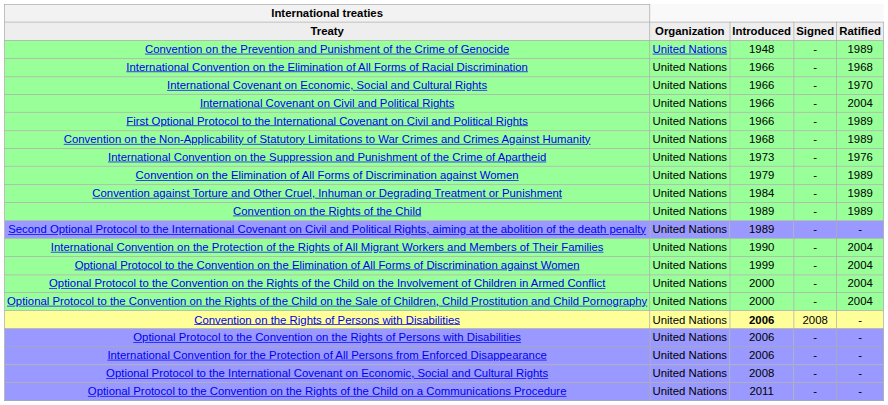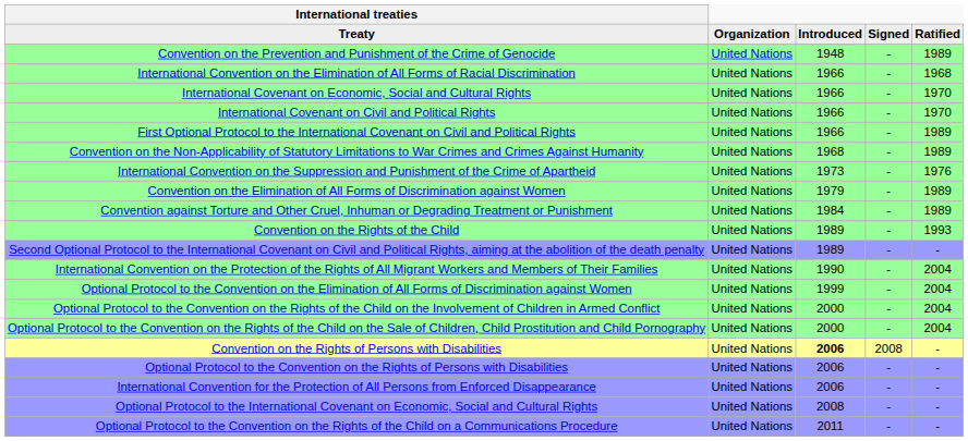International Covenant on Civil and Political Rights | column 5: 2004 -> 1970
Convention on the Rights of the Child | column 5: 1989 -> 1993
